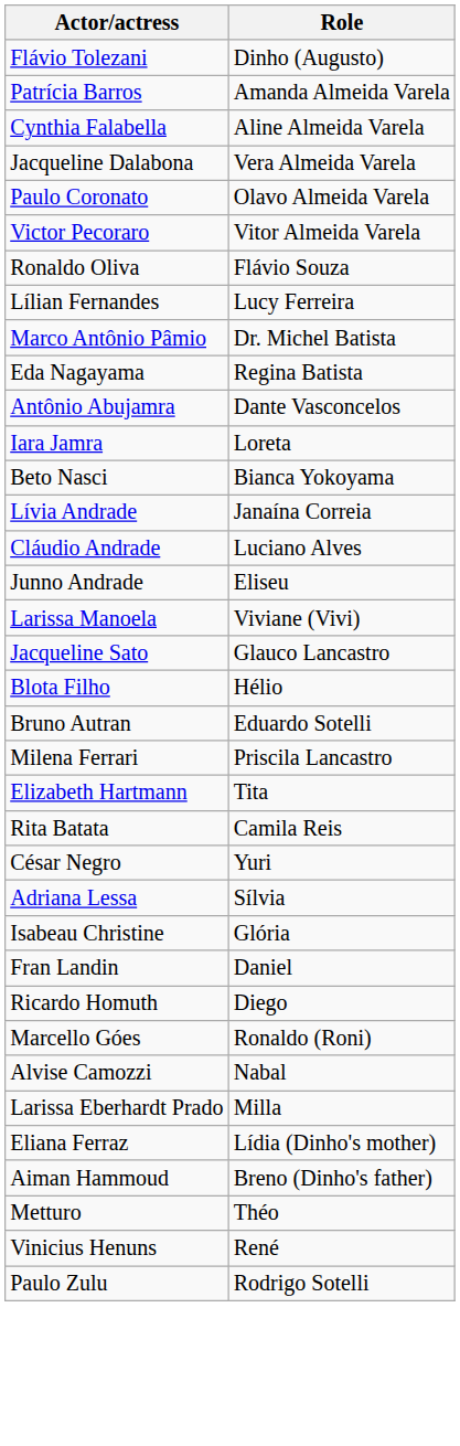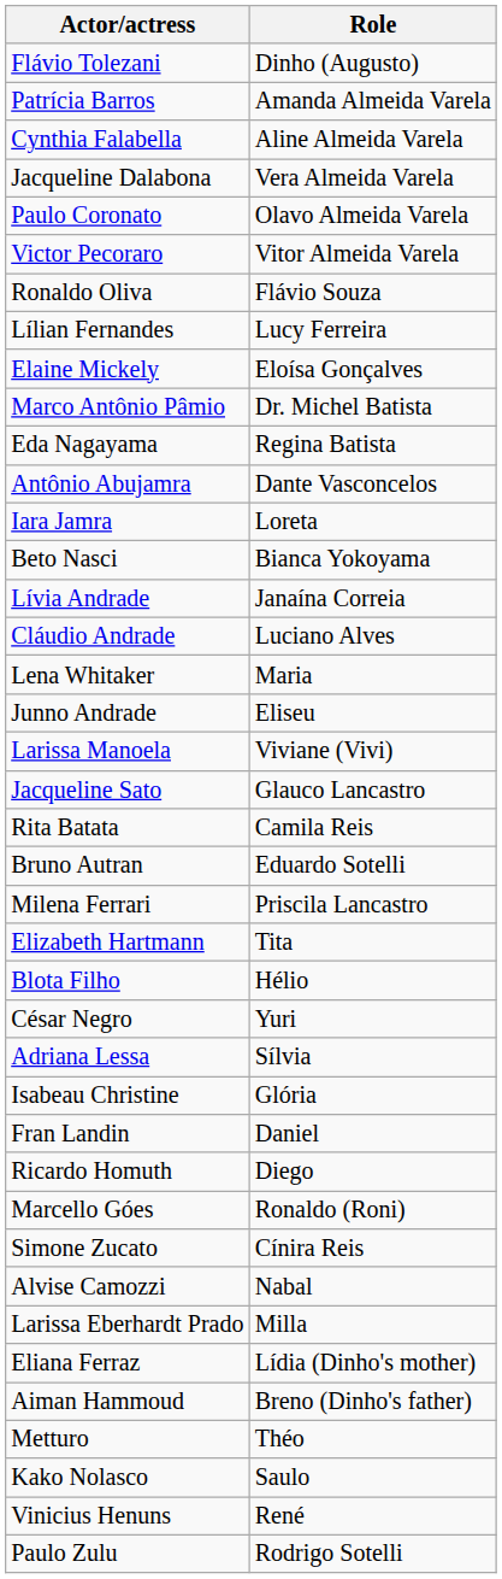+ row: Elaine Mickely | Eloísa Gonçalves
+ row: Lena Whitaker | Maria
rows swapped: Rita Batata <-> Blota Filho
+ row: Simone Zucato | Cínira Reis
+ row: Kako Nolasco | Saulo
